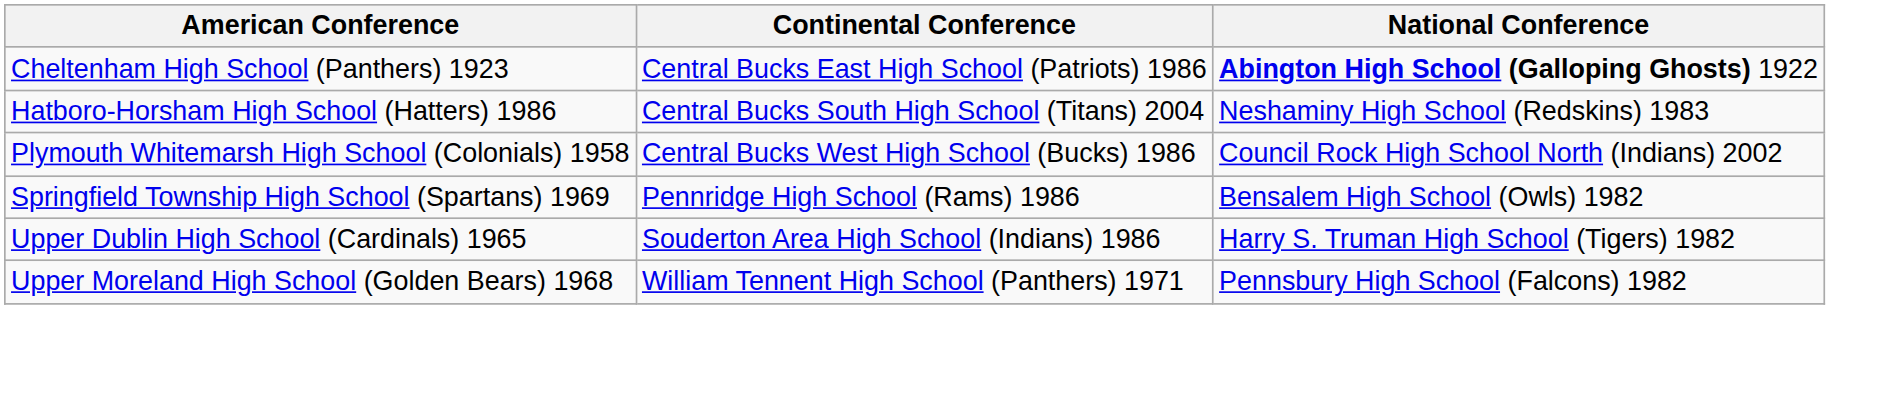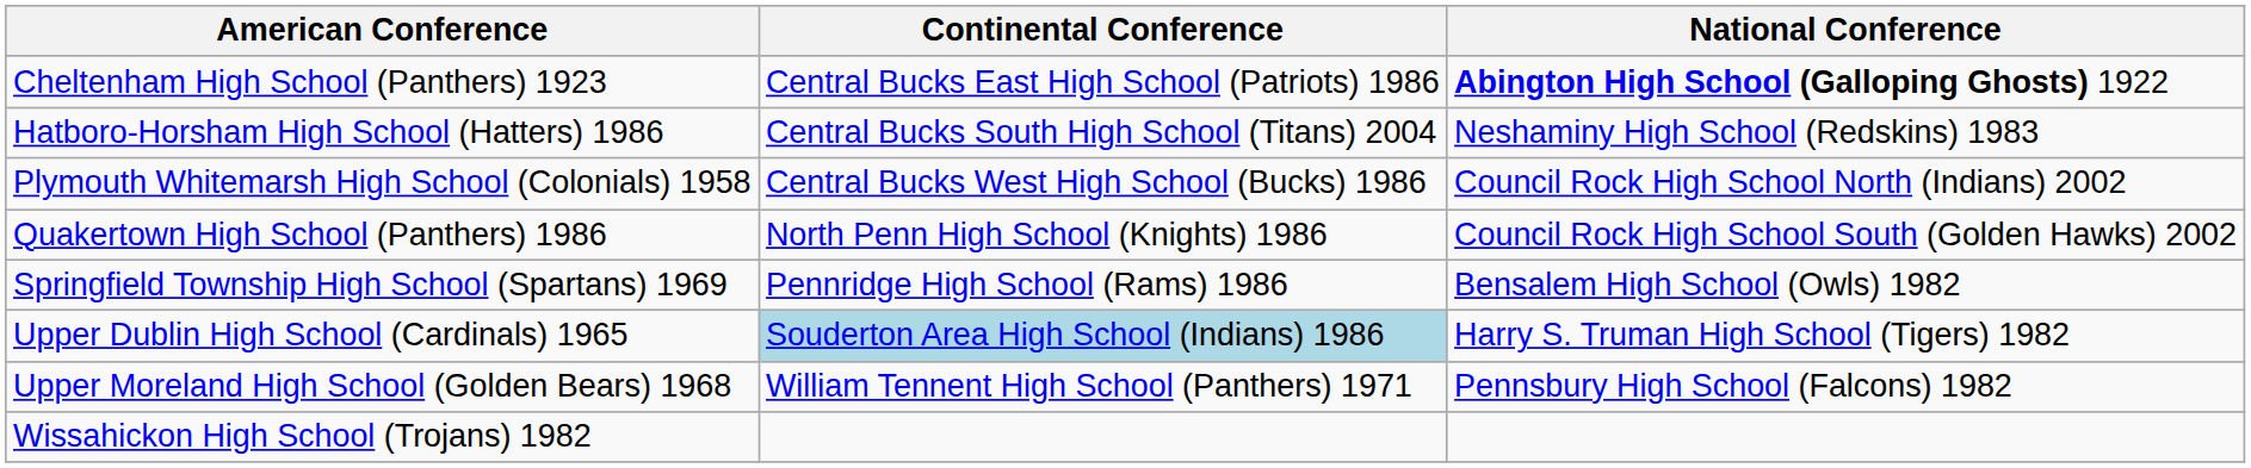+ row: Quakertown High School (Panthers) 1986 | North Penn High School (Knights) 1986 | Council Rock High School South (Golden Hawks) 2002
Upper Dublin High School (Cardinals) 1965 | Continental Conference: no background -> lightblue background
+ row: Wissahickon High School (Trojans) 1982
